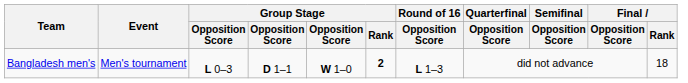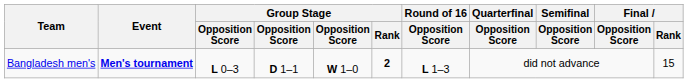Bangladesh men's | Event: normal -> bold
Bangladesh men's | Final / Rank: 18 -> 15
